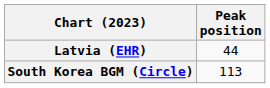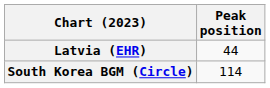South Korea BGM (Circle) | Peak position: 113 -> 114
